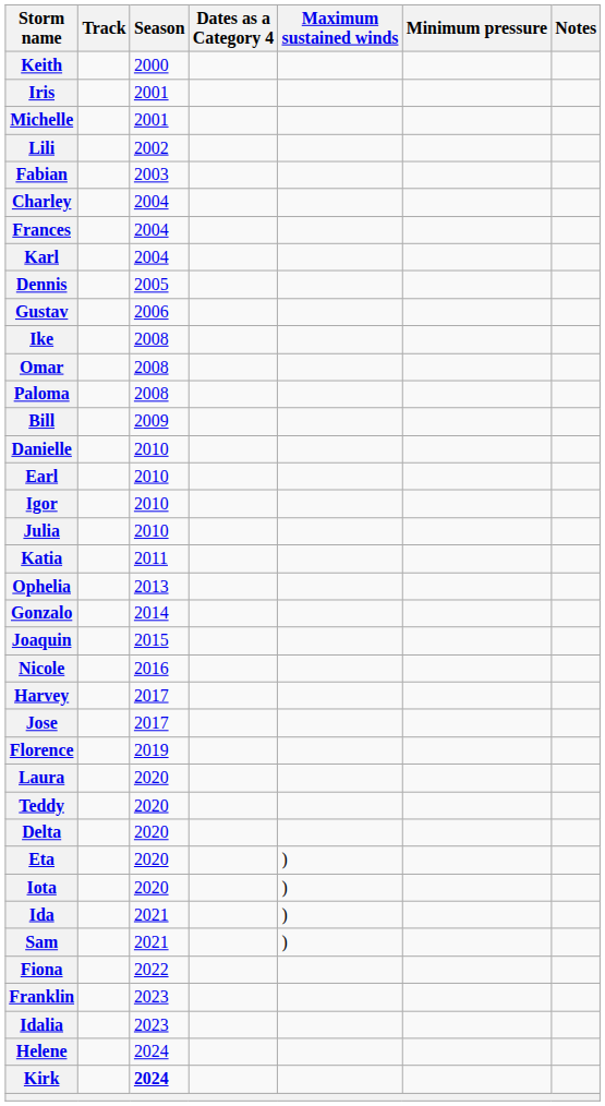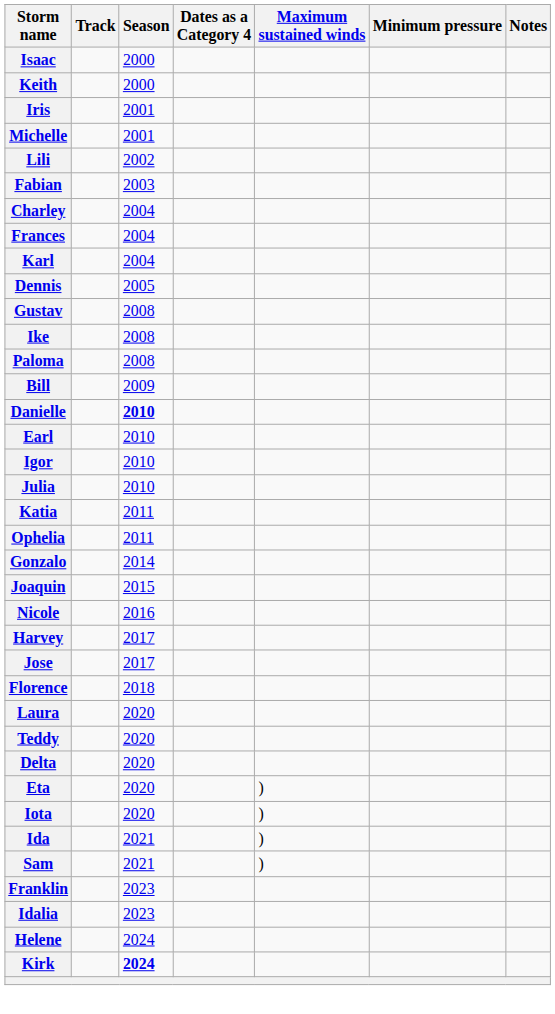+ row: Isaac | 2000
Gustav | Season: 2006 -> 2008
- row: Omar | 2008
Danielle | Season: normal -> bold
Ophelia | Season: 2013 -> 2011
Florence | Season: 2019 -> 2018
- row: Fiona | 2022
